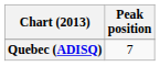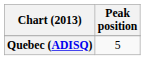Quebec (ADISQ) | Peak position: 7 -> 5
